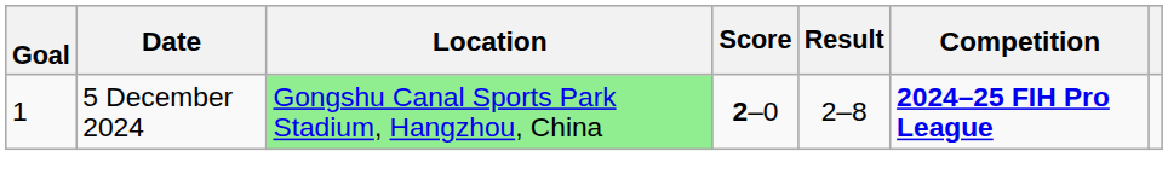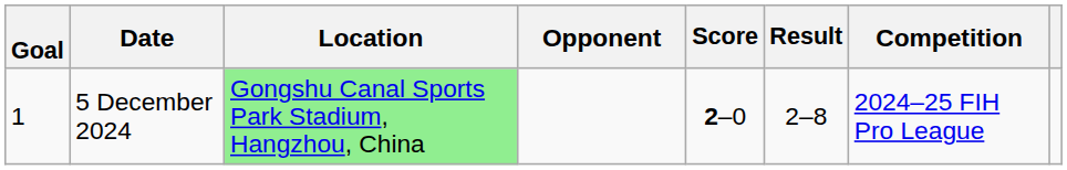+ column: Opponent
5 December 2024 | Competition: bold -> normal
